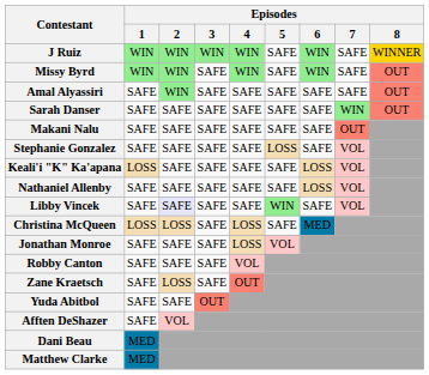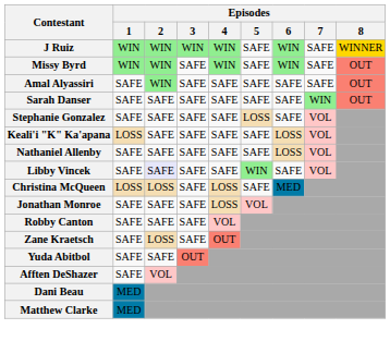- row: Makani Nalu | SAFE | SAFE | SAFE | SAFE | SAFE | SAFE | OUT
